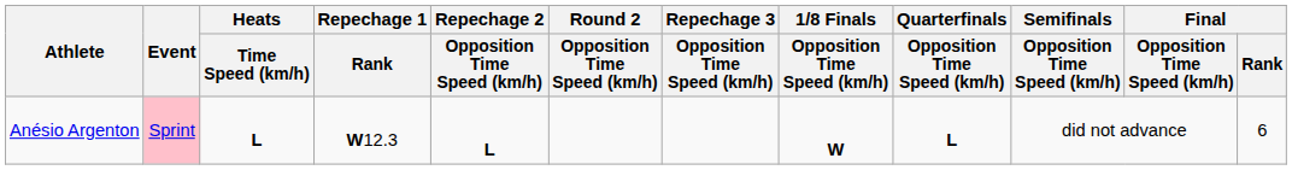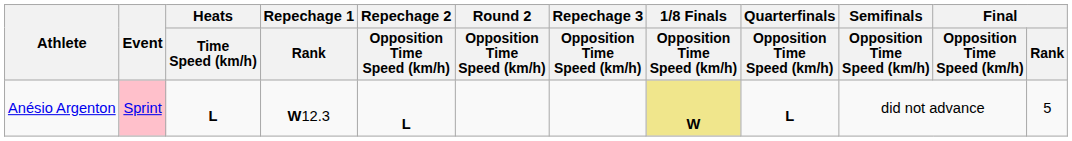Anésio Argenton | 1/8 Finals / Opposition Time Speed (km/h): no background -> khaki background
Anésio Argenton | Final / Rank: 6 -> 5
